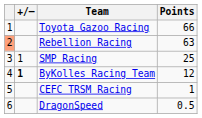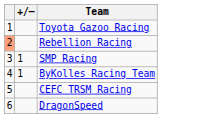- column: Points | 66 | 63 | 25 | 12 | 1 | 0.5
ByKolles Racing Team | +/–: bold -> normal
